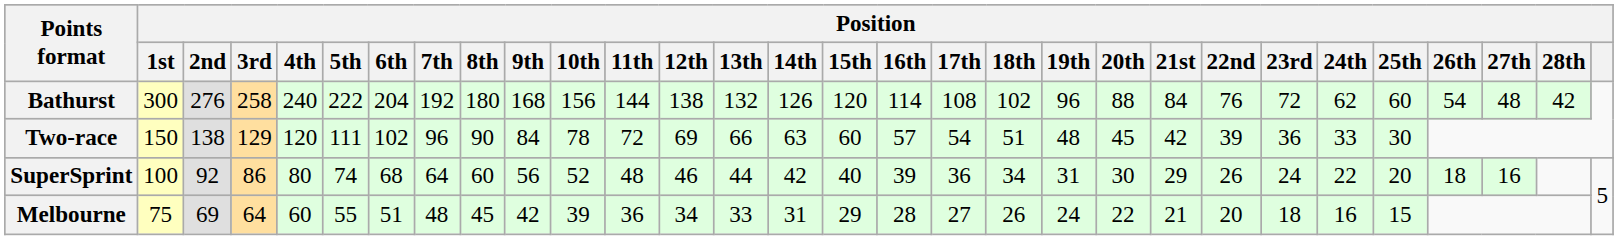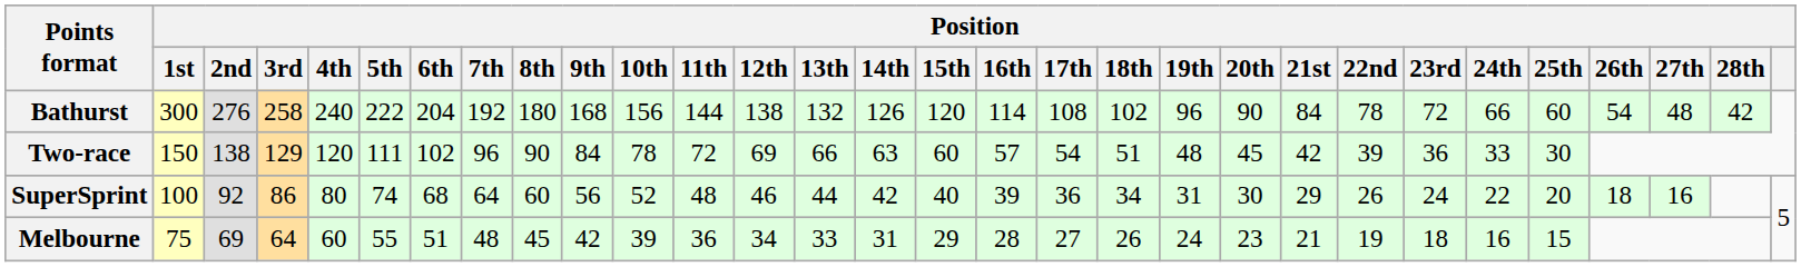Bathurst | Position / 20th: 88 -> 90
Bathurst | Position / 22nd: 76 -> 78
Bathurst | Position / 24th: 62 -> 66
Melbourne | Position / 20th: 22 -> 23
Melbourne | Position / 22nd: 20 -> 19
